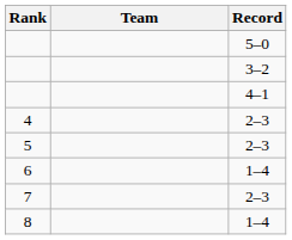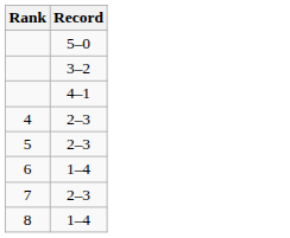- column: Team
